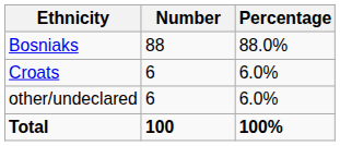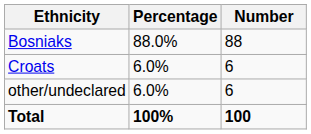columns swapped: Number <-> Percentage
